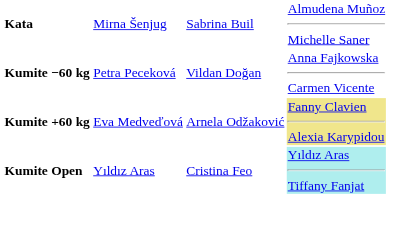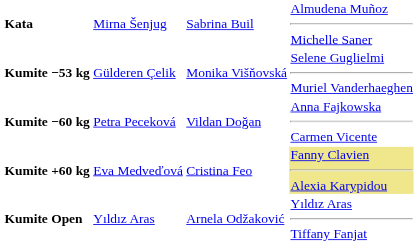+ row: Kumite −53 kg | Gülderen Çelik | Monika Višňovská | Selene Guglielmi Muriel Vanderhaeghen
Kumite +60 kg | column 3: Arnela Odžaković -> Cristina Feo
Kumite Open | column 3: Cristina Feo -> Arnela Odžaković
Kumite Open | column 4: paleturquoise background -> no background
